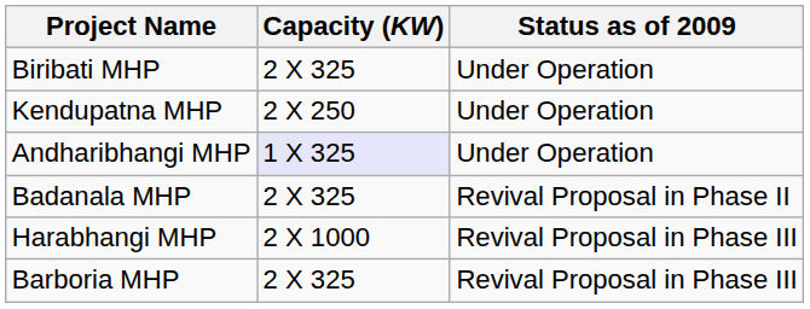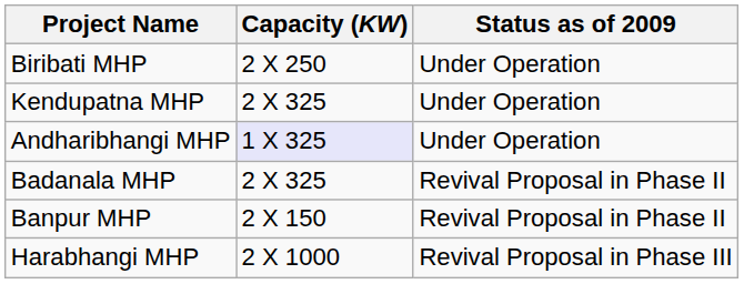Biribati MHP | Capacity (KW): 2 X 325 -> 2 X 250
Kendupatna MHP | Capacity (KW): 2 X 250 -> 2 X 325
+ row: Banpur MHP | 2 X 150 | Revival Proposal in Phase II
- row: Barboria MHP | 2 X 325 | Revival Proposal in Phase III
